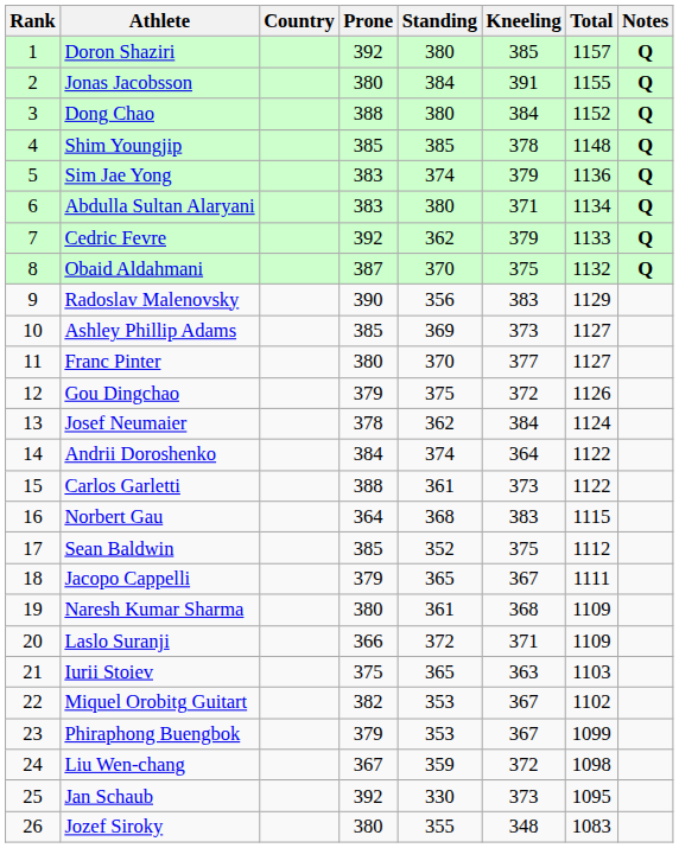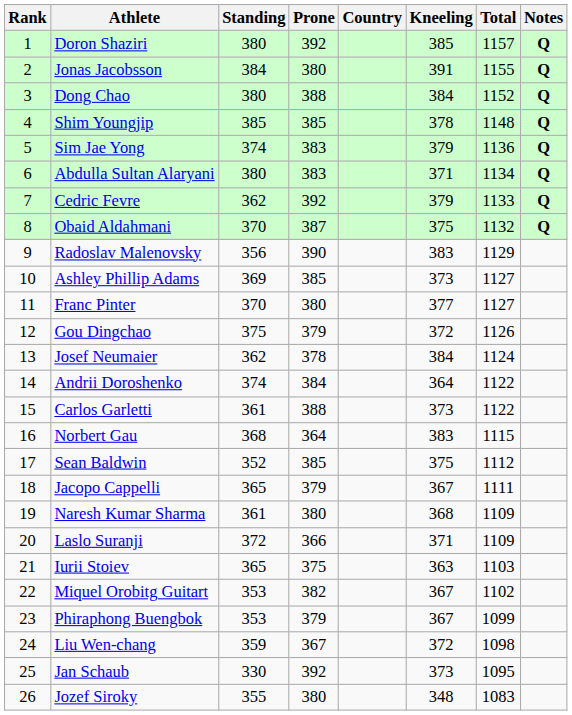columns swapped: Country <-> Standing
